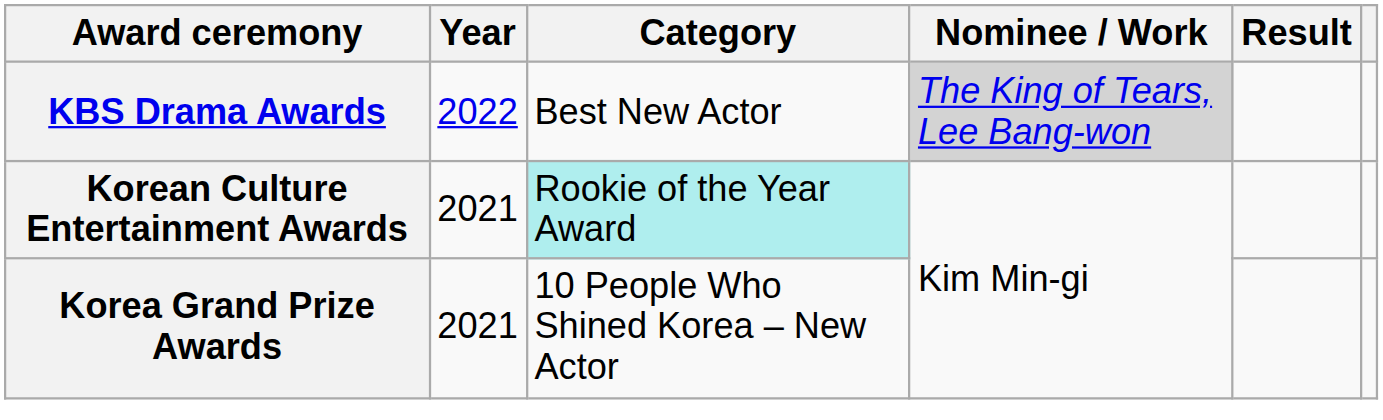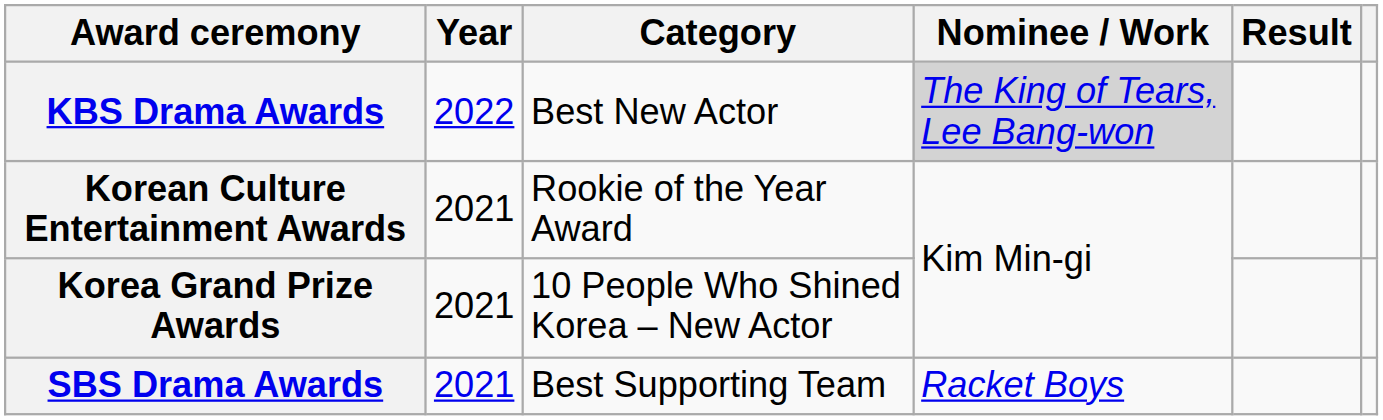Korean Culture Entertainment Awards | Category: paleturquoise background -> no background
+ row: SBS Drama Awards | 2021 | Best Supporting Team | Racket Boys
